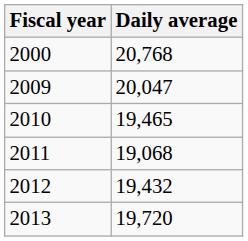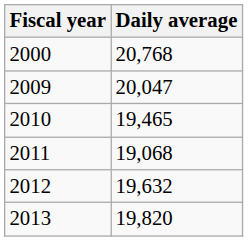2012 | Daily average: 19,432 -> 19,632
2013 | Daily average: 19,720 -> 19,820
